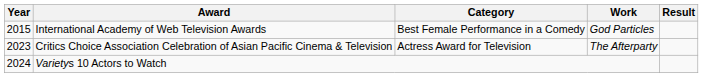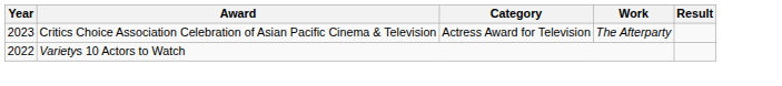- row: 2015 | International Academy of Web Television Awards | Best Female Performance in a Comedy | God Particles
Varietys 10 Actors to Watch | Year: 2024 -> 2022
